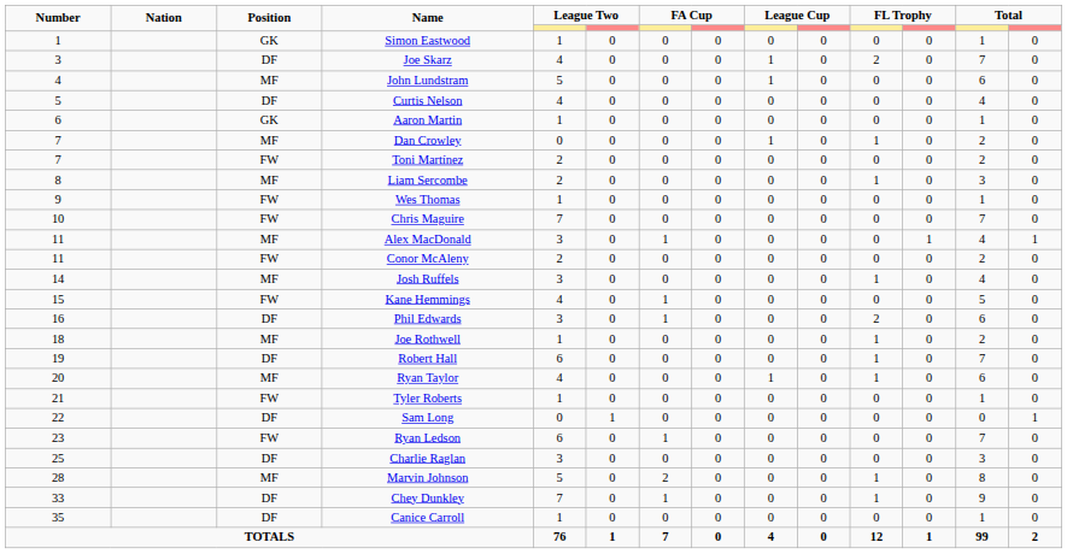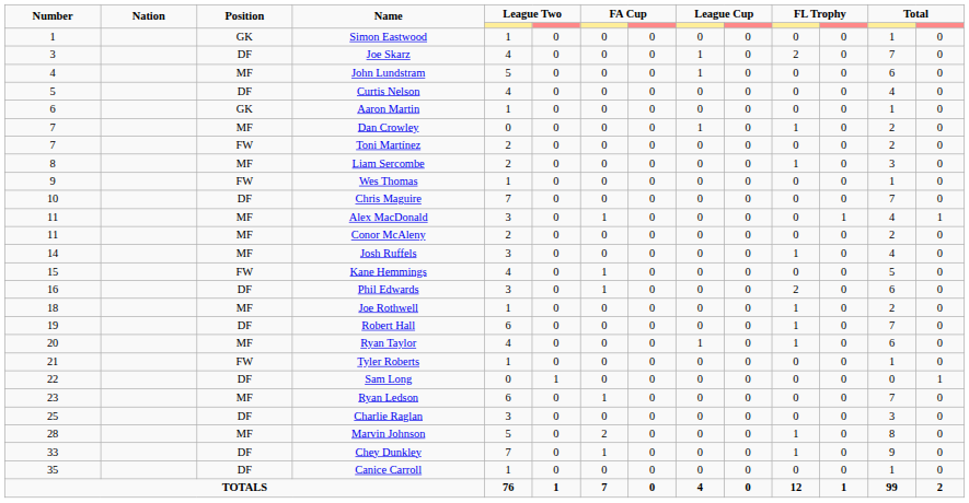Chris Maguire | Position: FW -> DF
Conor McAleny | Position: FW -> MF
Ryan Ledson | Position: FW -> MF
